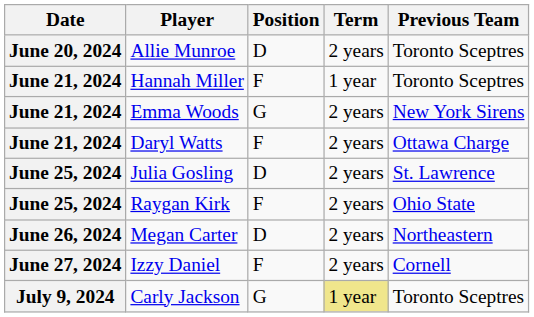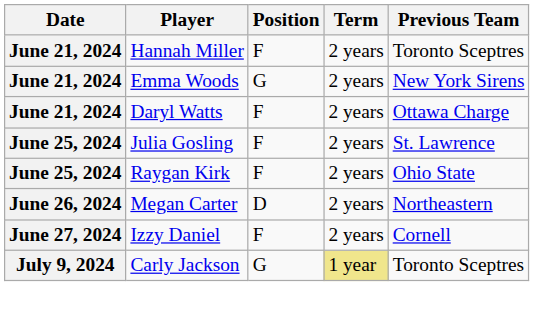- row: June 20, 2024 | Allie Munroe | D | 2 years | Toronto Sceptres
Hannah Miller | Term: 1 year -> 2 years
Julia Gosling | Position: D -> F
